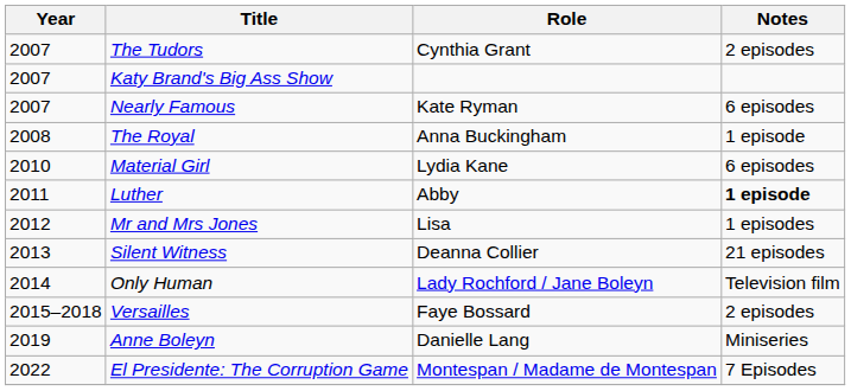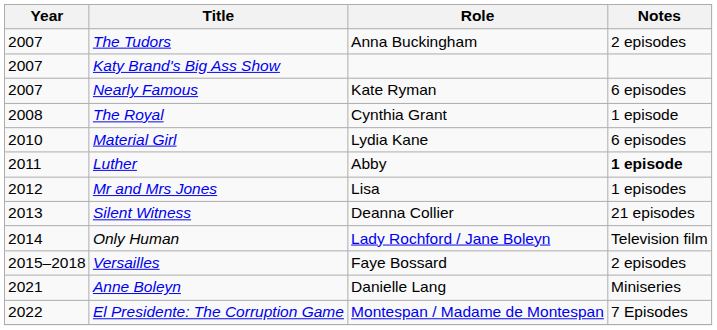The Tudors | Role: Cynthia Grant -> Anna Buckingham
The Royal | Role: Anna Buckingham -> Cynthia Grant
Anne Boleyn | Year: 2019 -> 2021
